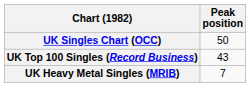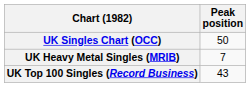rows swapped: UK Top 100 Singles (Record Business) <-> UK Heavy Metal Singles (MRIB)
